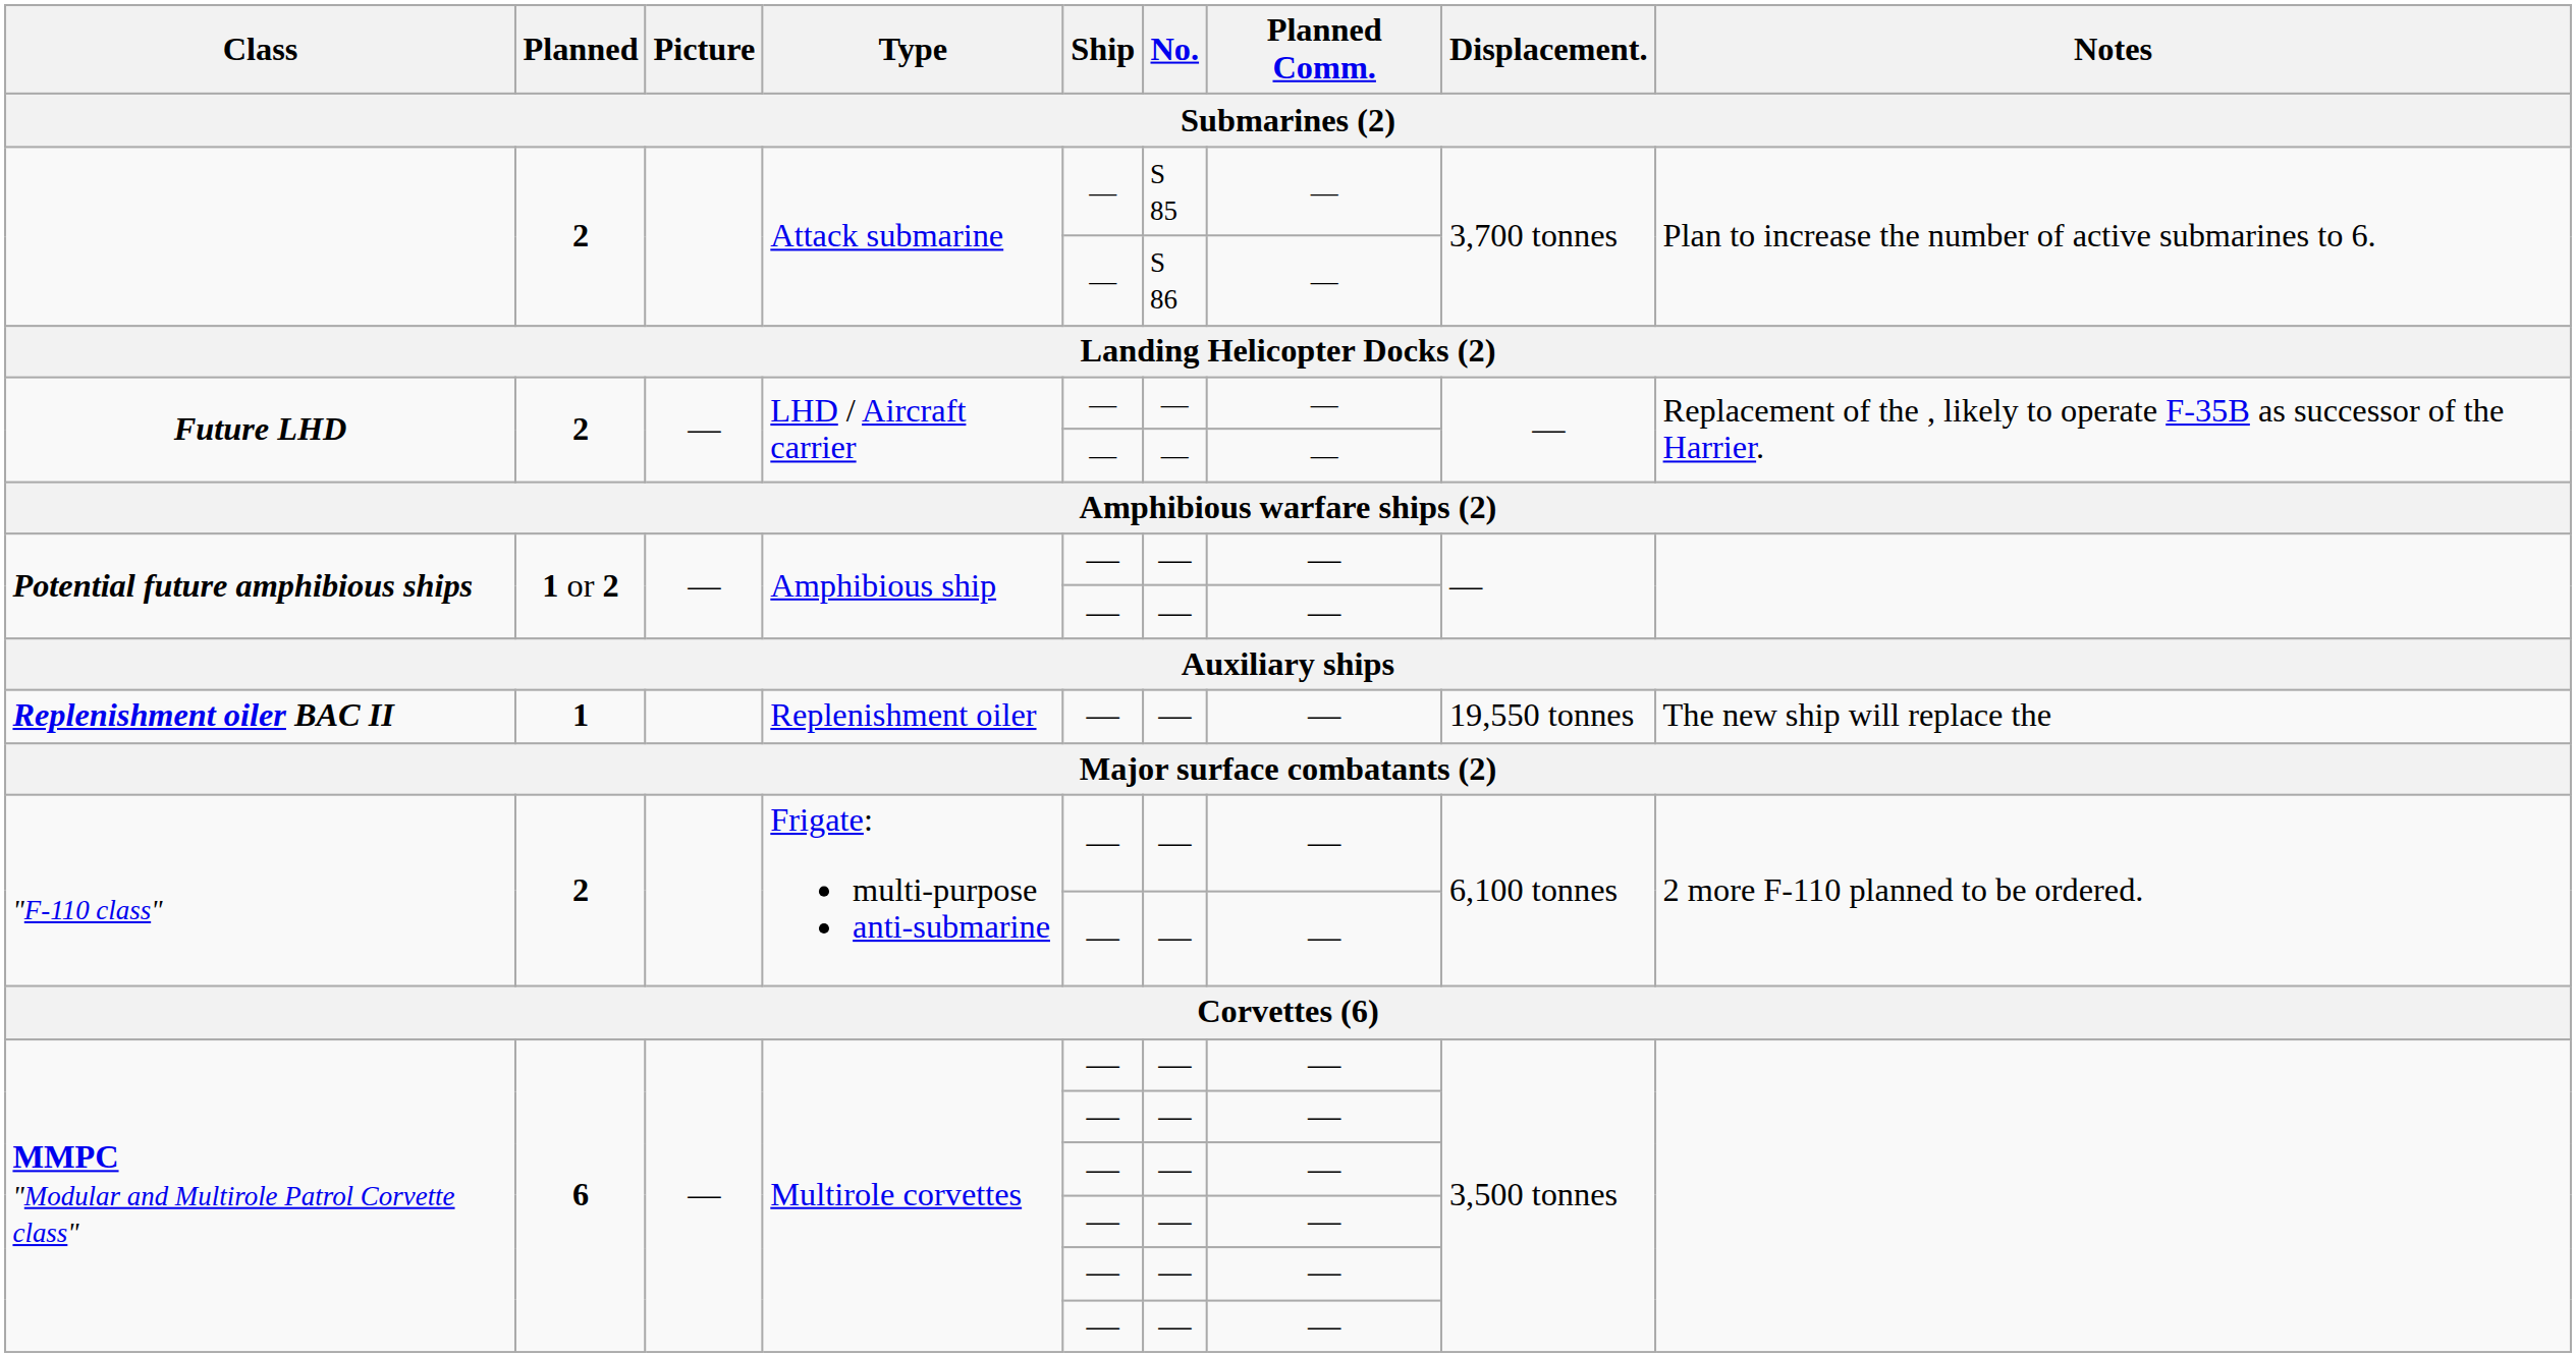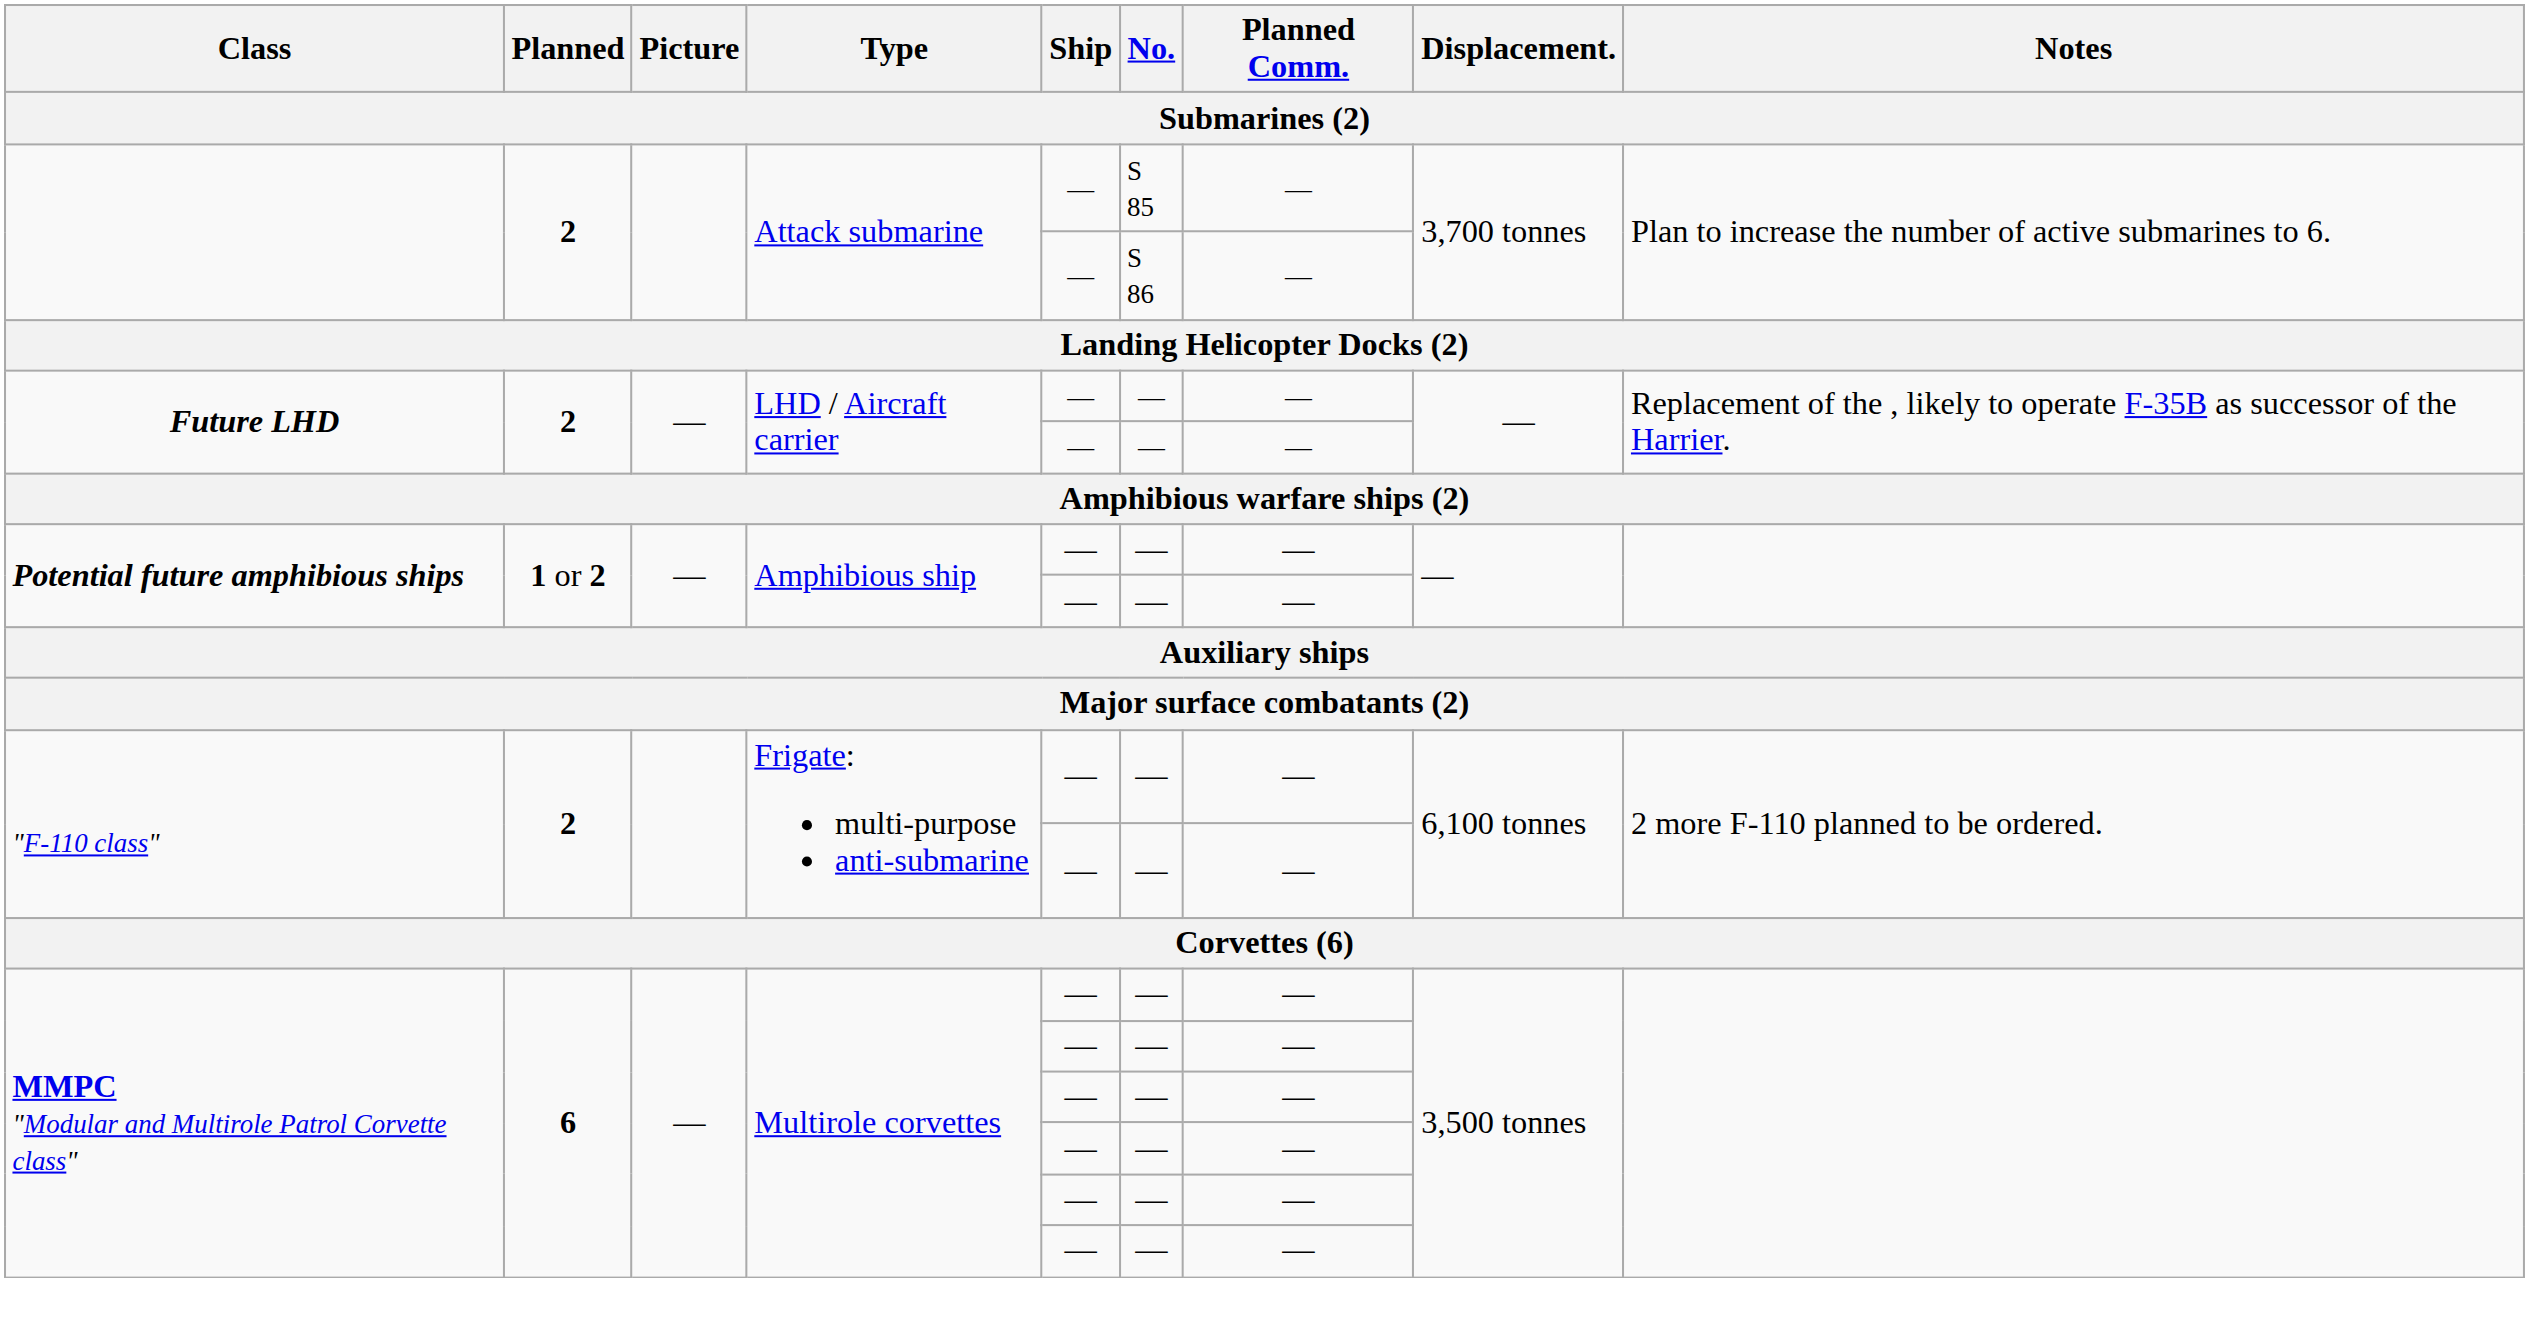- row: Replenishment oiler BAC II | 1 | Replenishment oiler | — | — | — | 19,550 tonnes | The new ship will replace the
